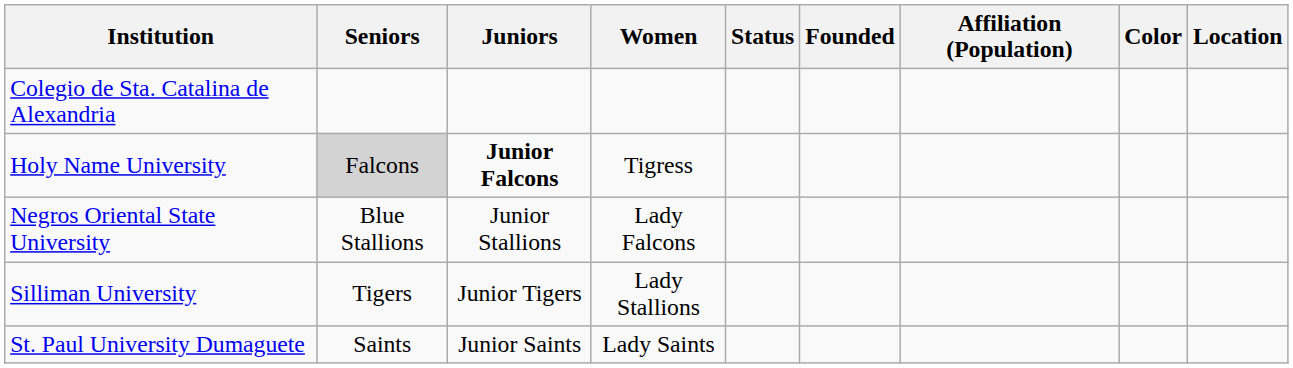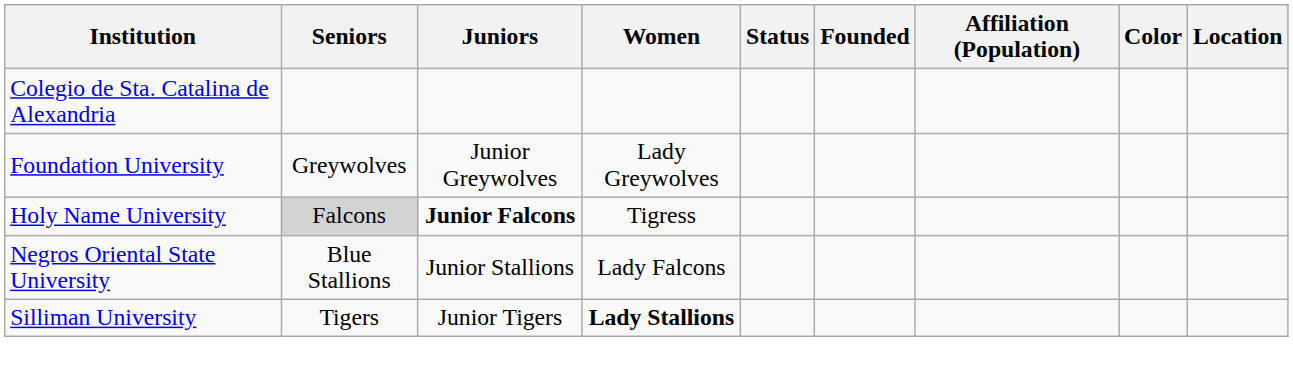+ row: Foundation University | Greywolves | Junior Greywolves | Lady Greywolves
Silliman University | Women: normal -> bold
- row: St. Paul University Dumaguete | Saints | Junior Saints | Lady Saints
